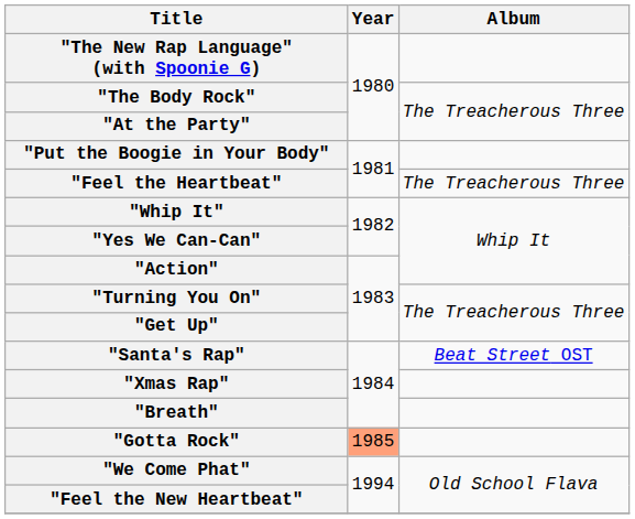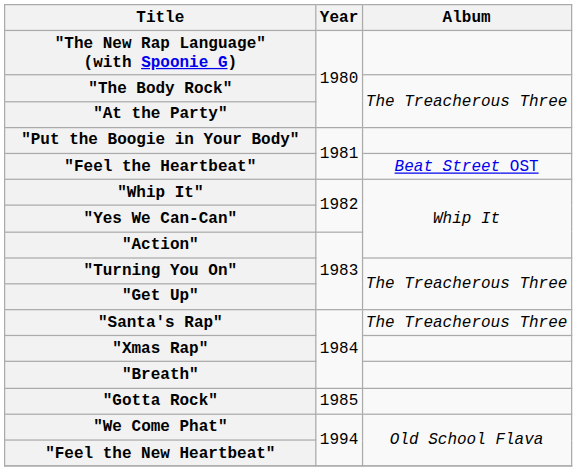"Feel the Heartbeat" | Album: The Treacherous Three -> Beat Street OST
"Santa's Rap" | Album: Beat Street OST -> The Treacherous Three
"Gotta Rock" | Year: lightsalmon background -> no background
